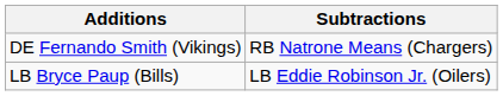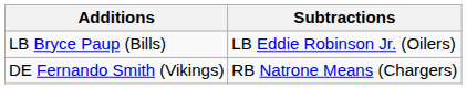rows swapped: LB Bryce Paup (Bills) <-> DE Fernando Smith (Vikings)
